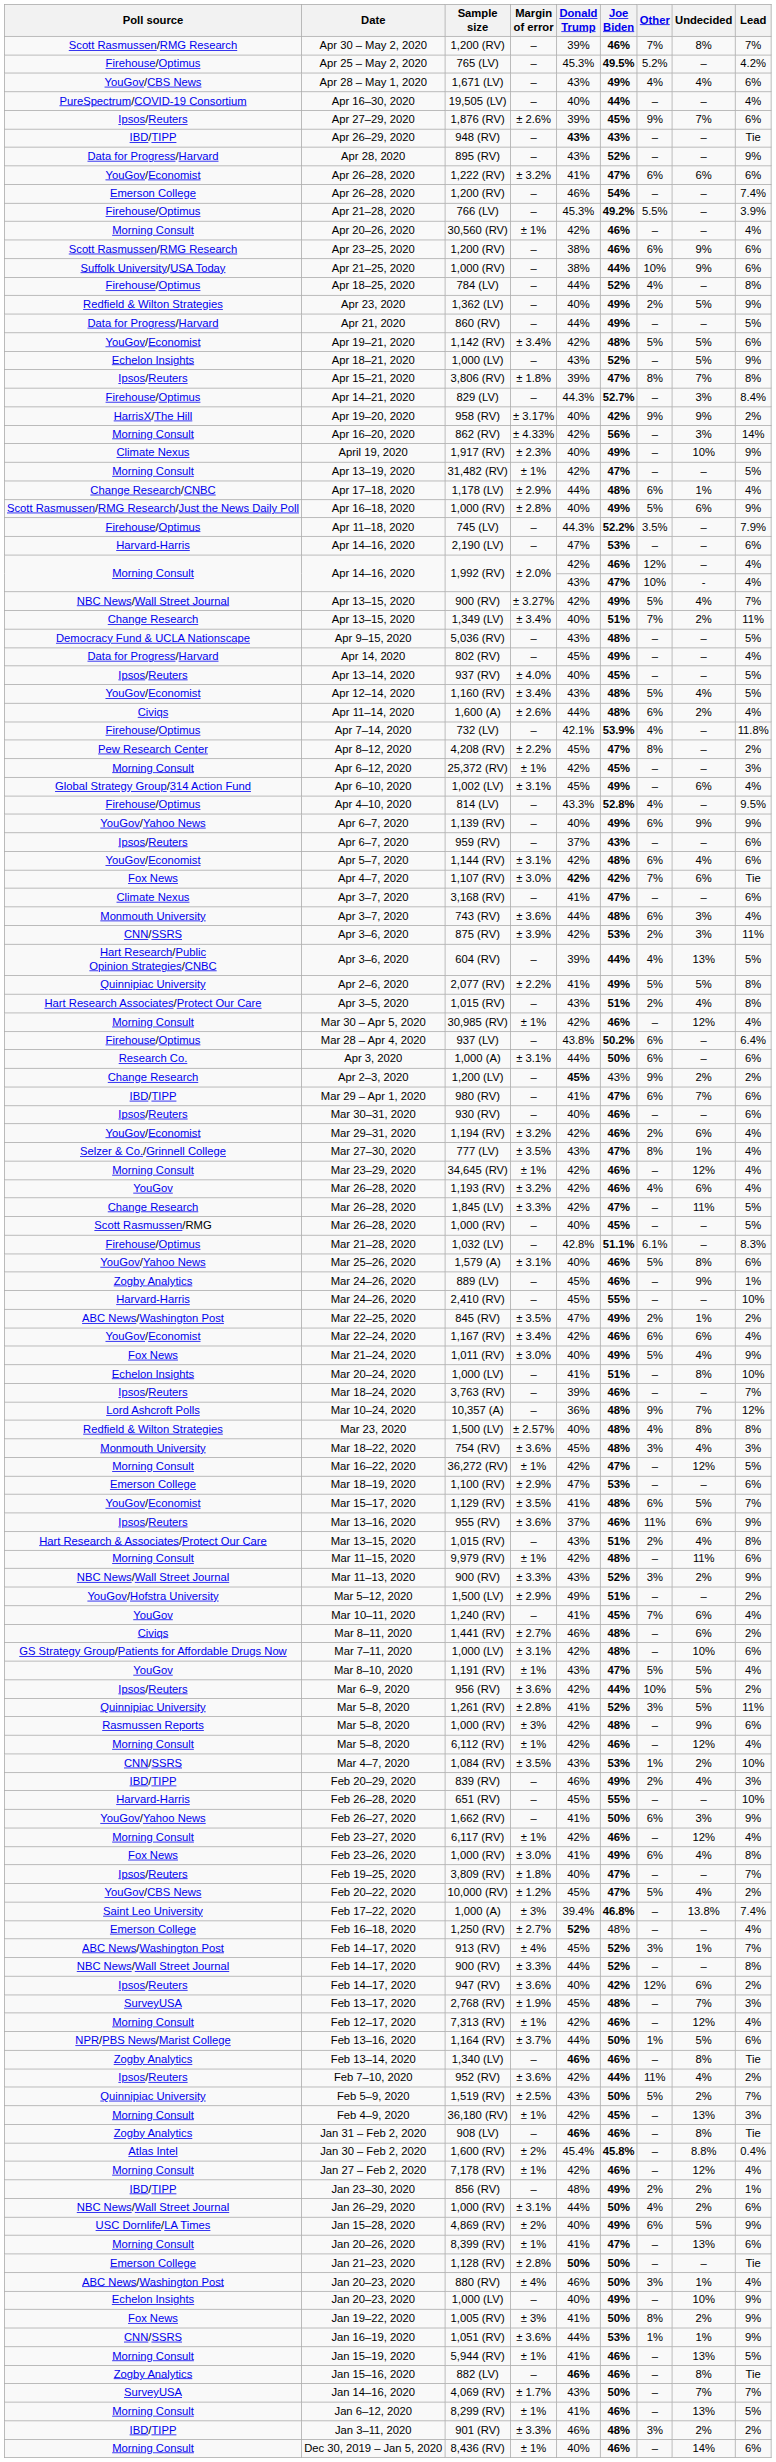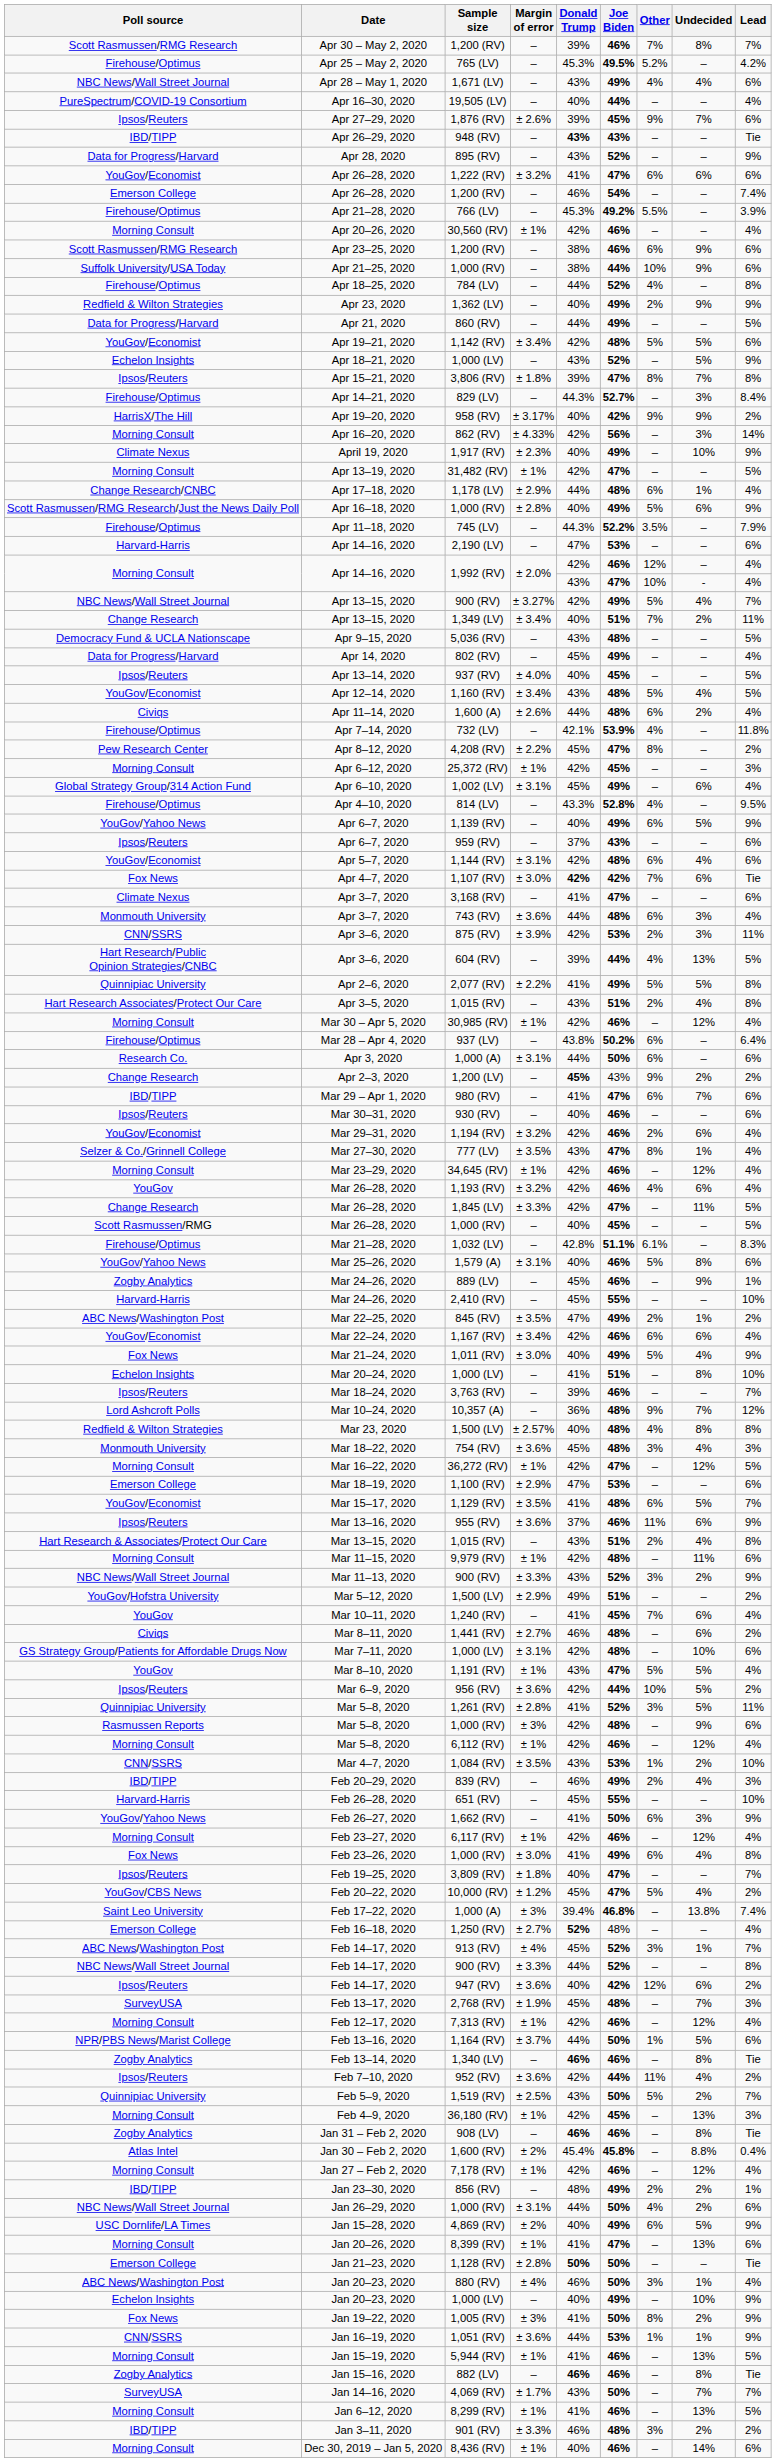Apr 28 – May 1, 2020 | Poll source: YouGov/CBS News -> NBC News/Wall Street Journal
Apr 23, 2020 | Undecided: 5% -> 9%
Apr 6–7, 2020 / 1,139 (RV) | Undecided: 9% -> 5%
